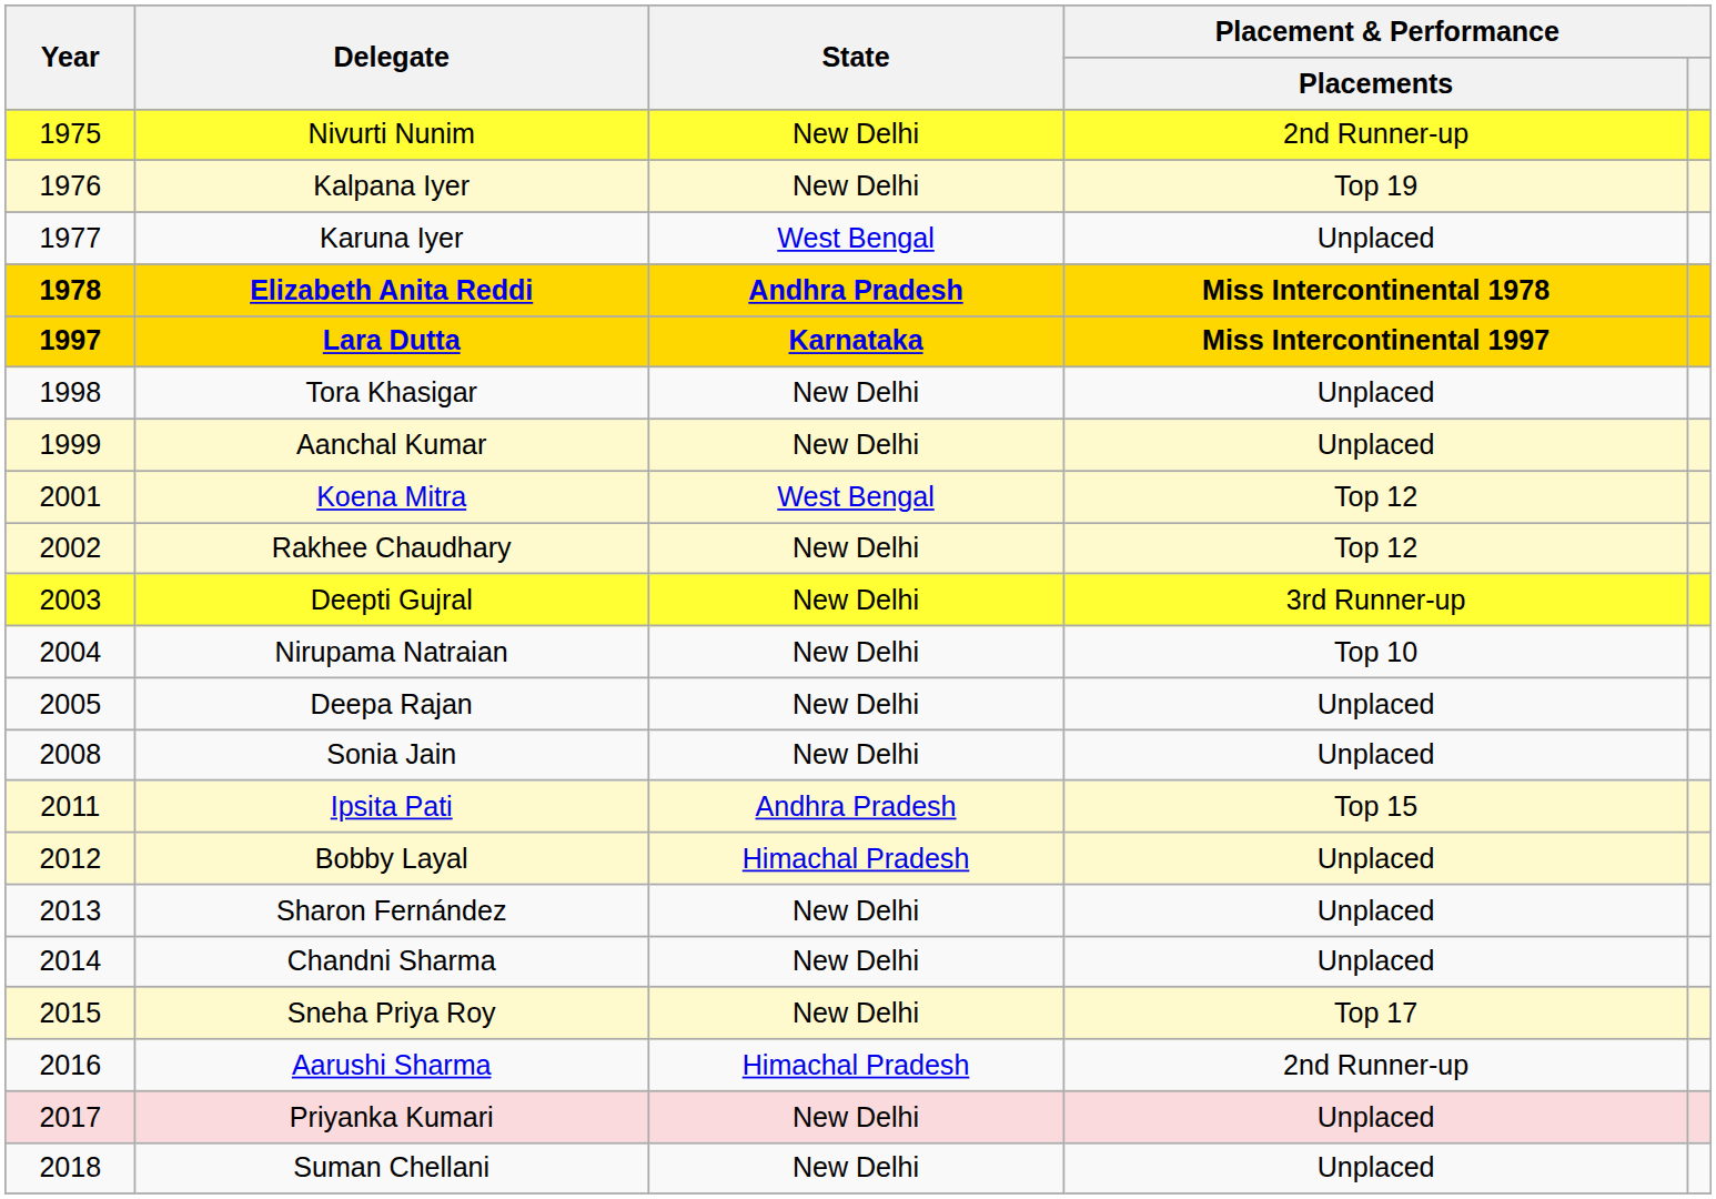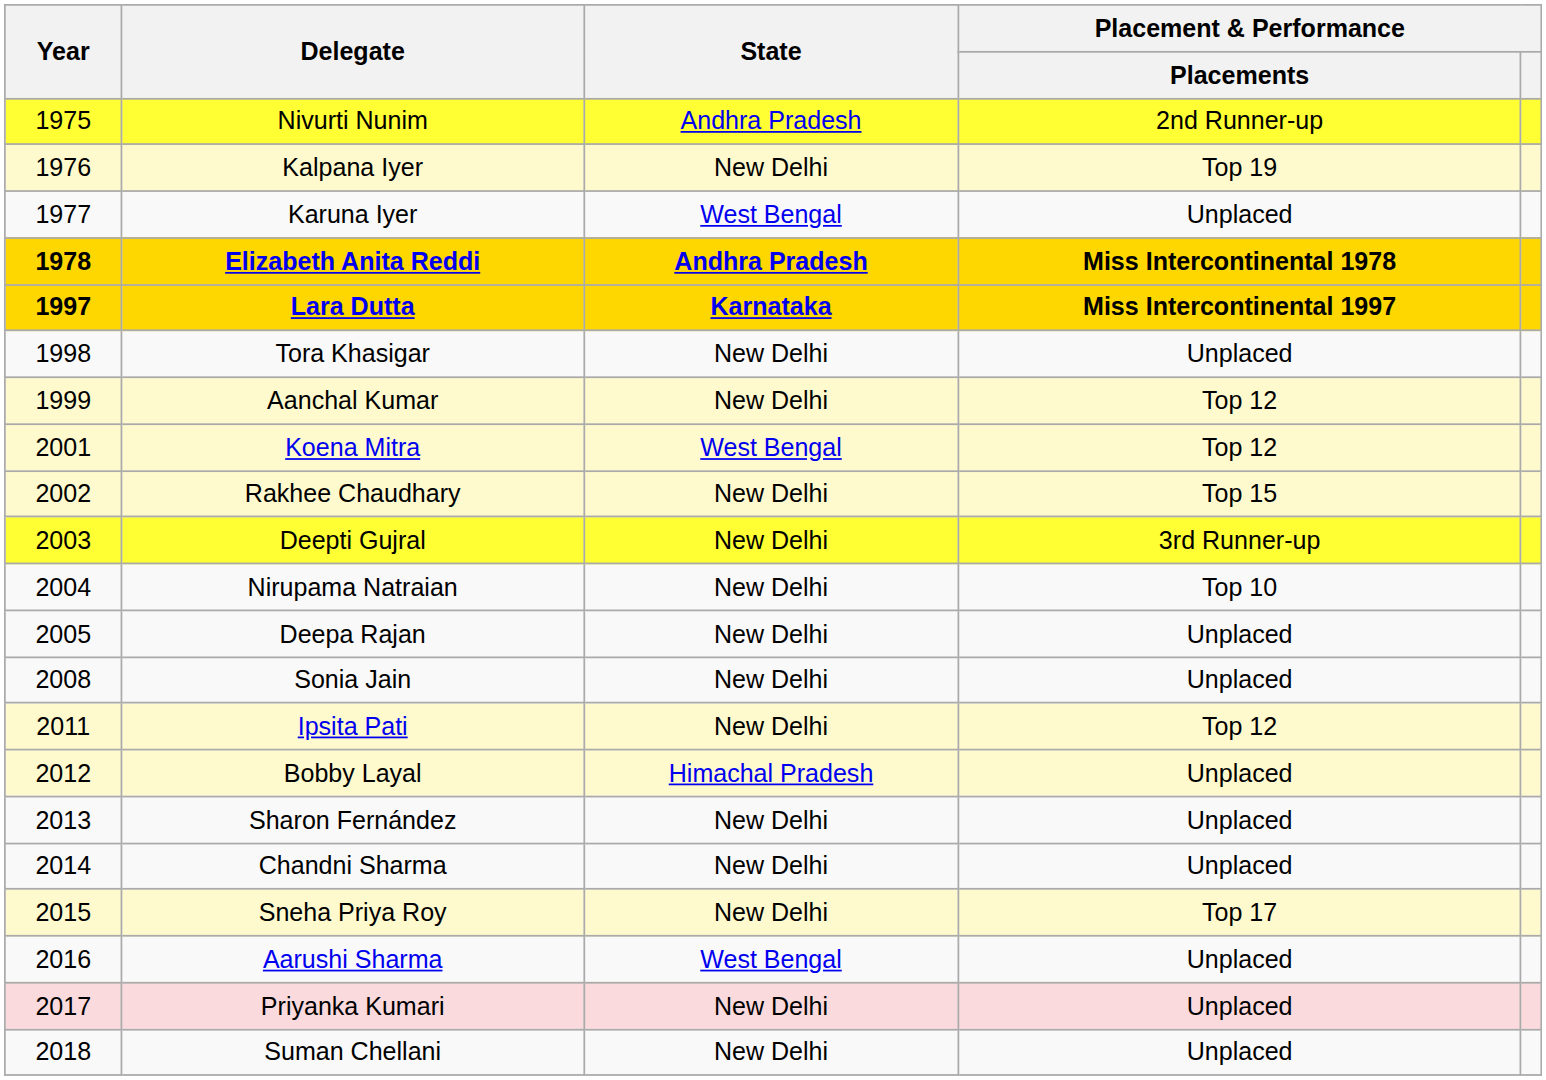Nivurti Nunim | State: New Delhi -> Andhra Pradesh
Aanchal Kumar | Placement & Performance / Placements: Unplaced -> Top 12
Rakhee Chaudhary | Placement & Performance / Placements: Top 12 -> Top 15
Ipsita Pati | State: Andhra Pradesh -> New Delhi
Ipsita Pati | Placement & Performance / Placements: Top 15 -> Top 12
Aarushi Sharma | State: Himachal Pradesh -> West Bengal
Aarushi Sharma | Placement & Performance / Placements: 2nd Runner-up -> Unplaced
